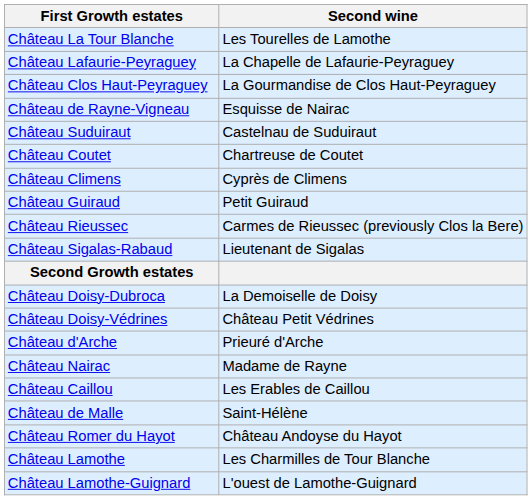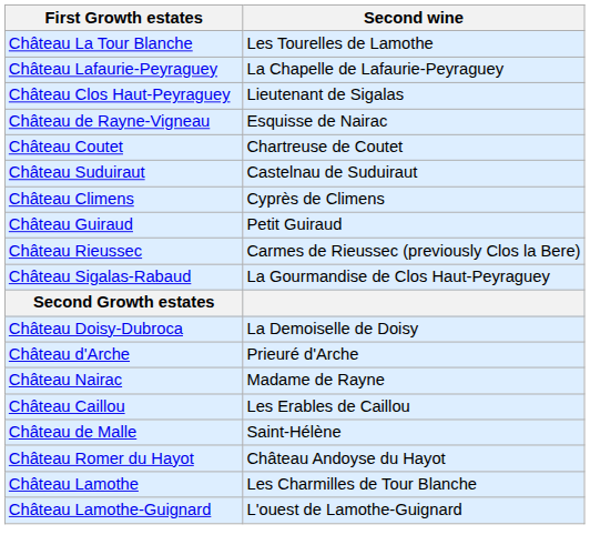Château Clos Haut-Peyraguey | Second wine: La Gourmandise de Clos Haut-Peyraguey -> Lieutenant de Sigalas
rows swapped: Château Suduiraut <-> Château Coutet
Château Sigalas-Rabaud | Second wine: Lieutenant de Sigalas -> La Gourmandise de Clos Haut-Peyraguey
- row: Château Doisy-Védrines | Château Petit Védrines
